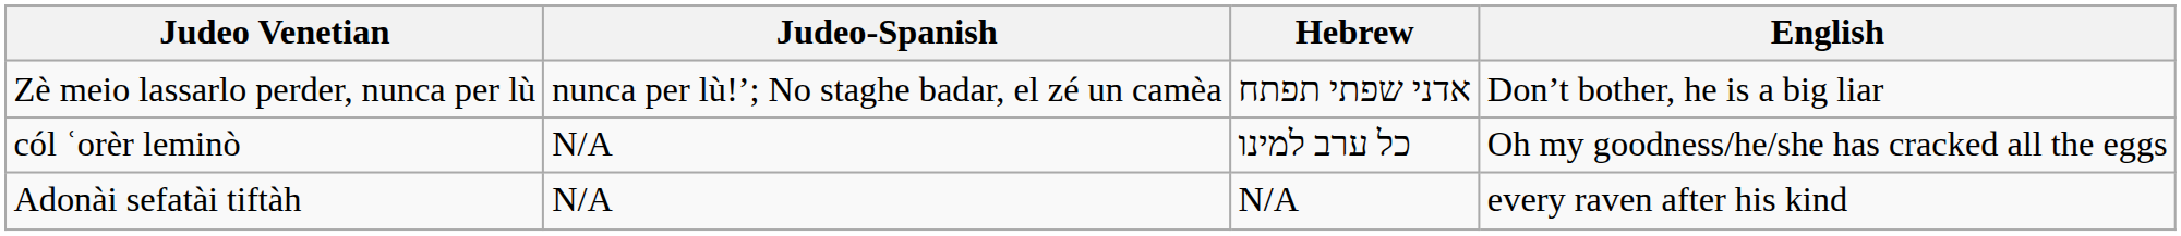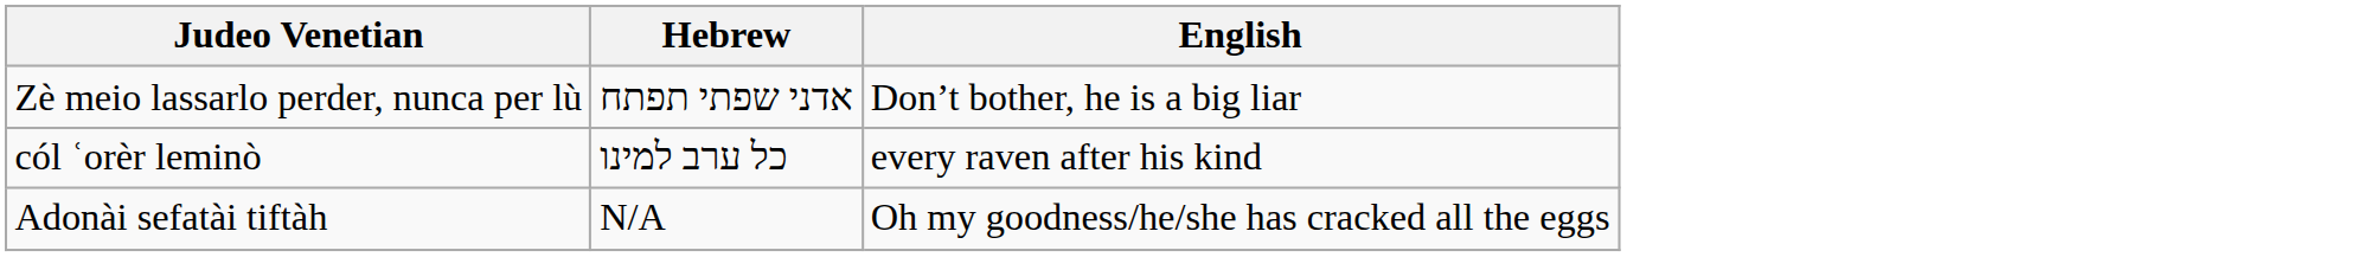- column: Judeo-Spanish | nunca per lù!’; No staghe badar, el zé un camèa | N/A | N/A
cól ʿorèr leminò | English: Oh my goodness/he/she has cracked all the eggs -> every raven after his kind
Adonài sefatài tiftàh | English: every raven after his kind -> Oh my goodness/he/she has cracked all the eggs
